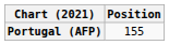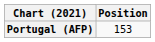Portugal (AFP) | Position: 155 -> 153
